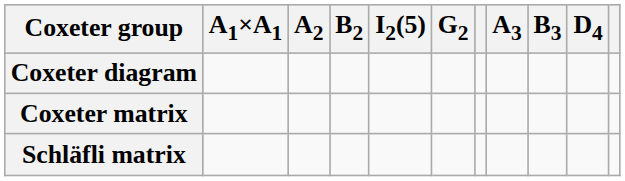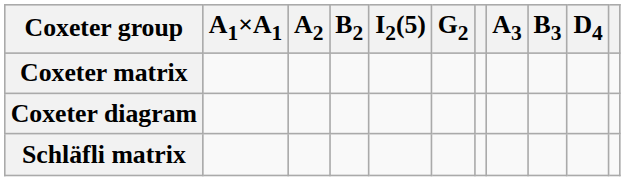rows swapped: Coxeter diagram <-> Coxeter matrix
